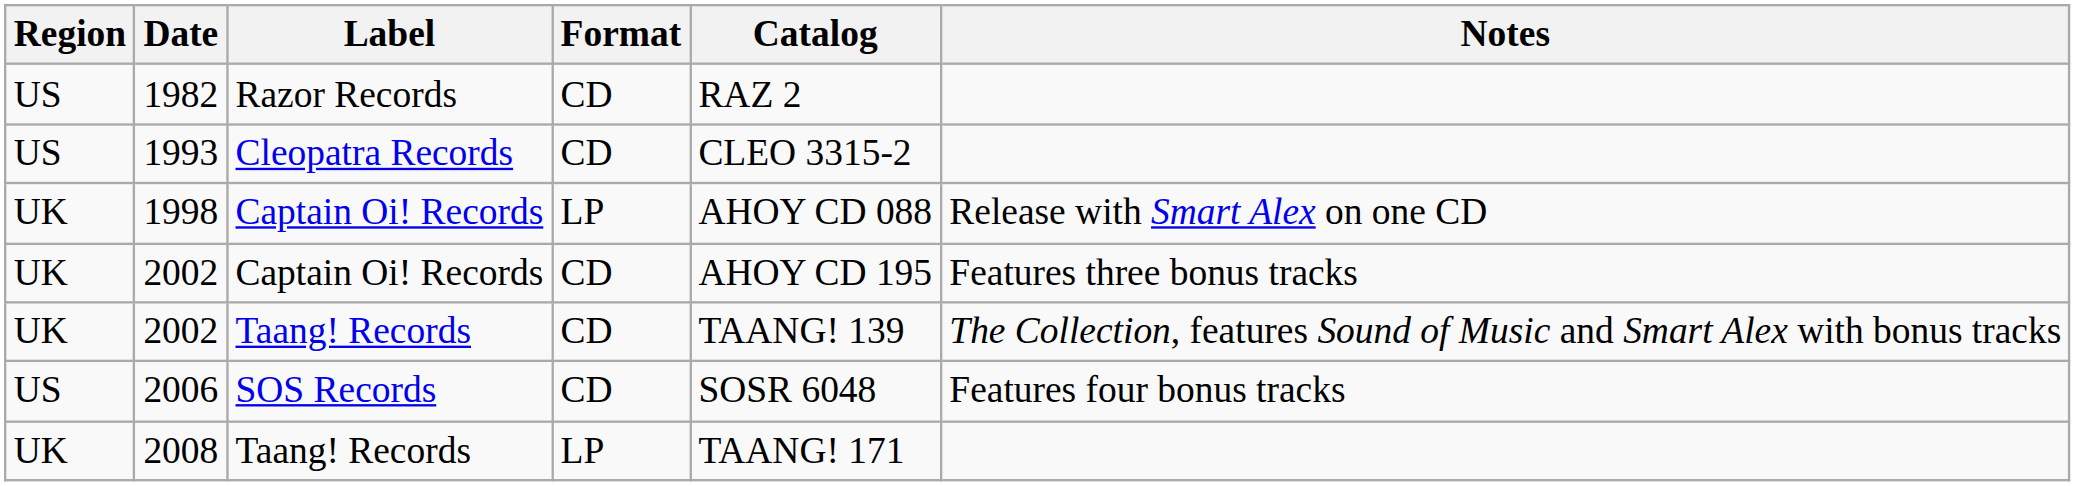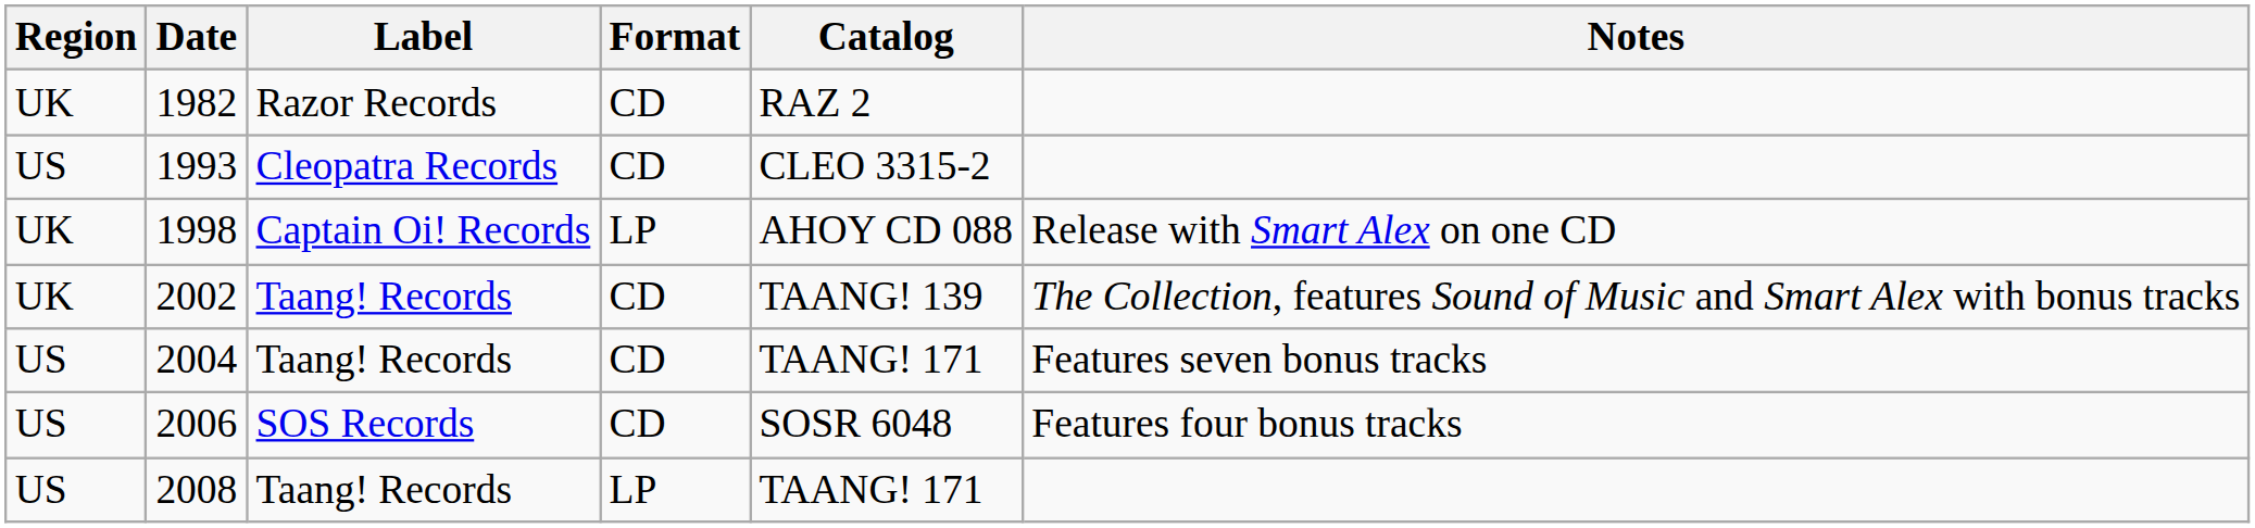1982 | Region: US -> UK
- row: UK | 2002 | Captain Oi! Records | CD | AHOY CD 195 | Features three bonus tracks
+ row: US | 2004 | Taang! Records | CD | TAANG! 171 | Features seven bonus tracks
2008 | Region: UK -> US
